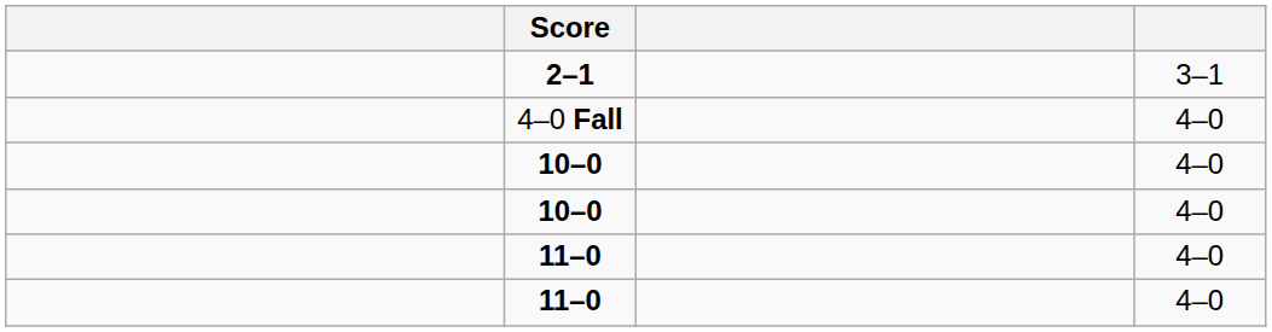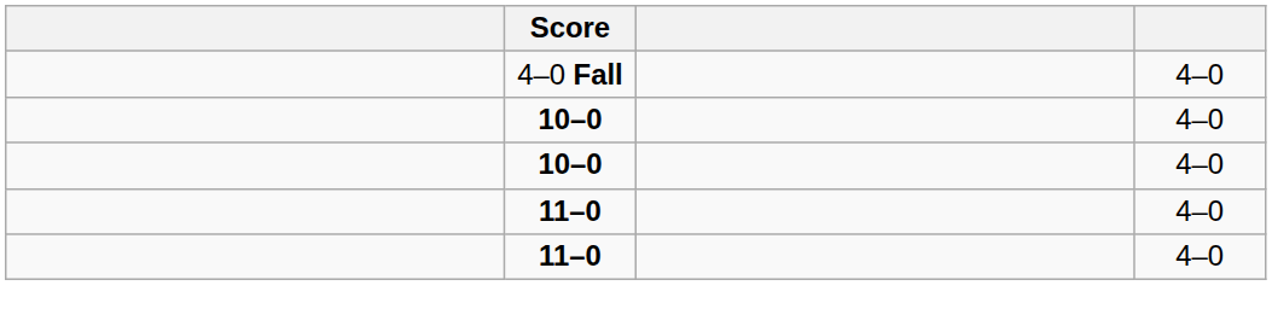- row: 2–1 | 3–1
